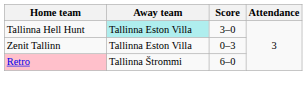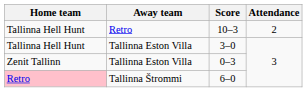+ row: Tallinna Hell Hunt | Retro | 10–3 | 2
3–0 | Away team: paleturquoise background -> no background
